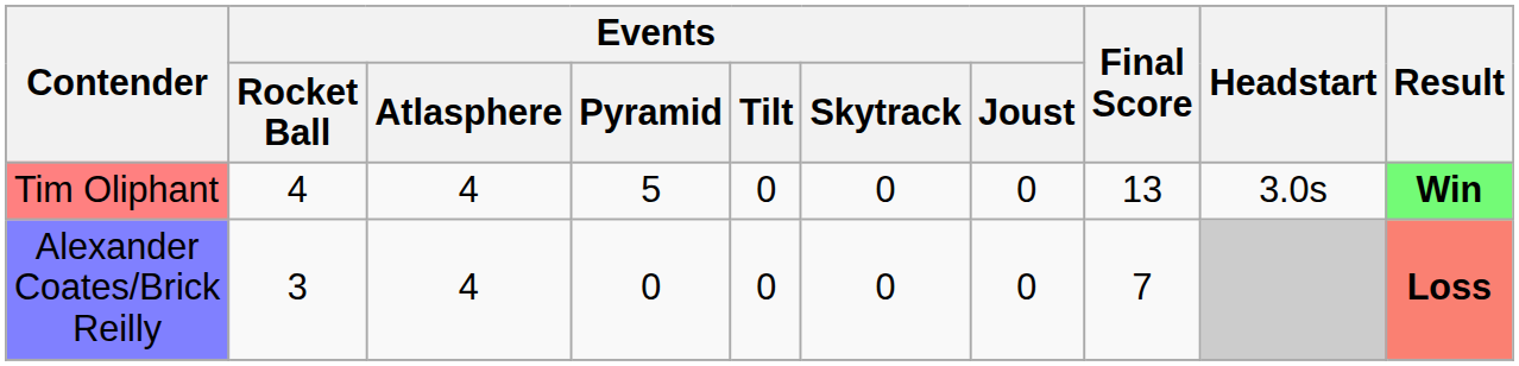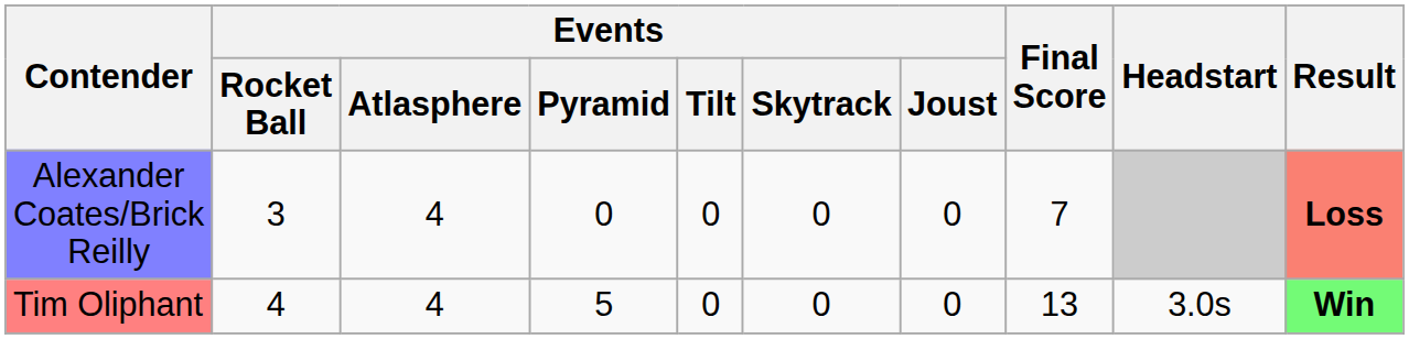rows swapped: Tim Oliphant <-> Alexander Coates/Brick Reilly
